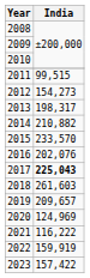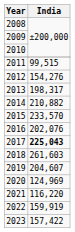2012 | India: 154,273 -> 154,276
2019 | India: 209,657 -> 204,607
2021 | India: 116,222 -> 116,220
